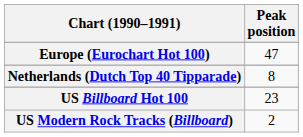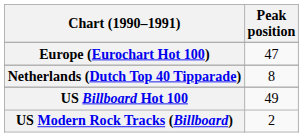US Billboard Hot 100 | Peak position: 23 -> 49
